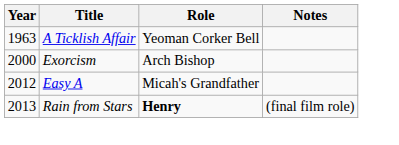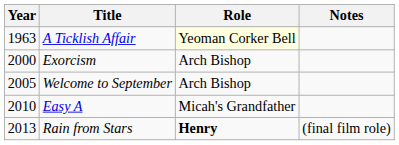A Ticklish Affair | Role: no background -> lightyellow background
+ row: 2005 | Welcome to September | Arch Bishop
Easy A | Year: 2012 -> 2010
